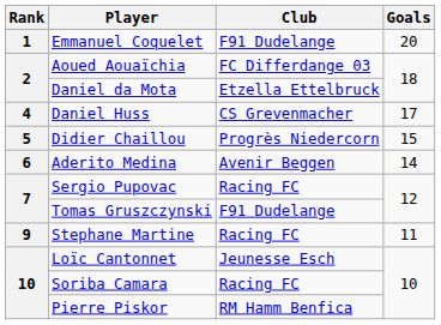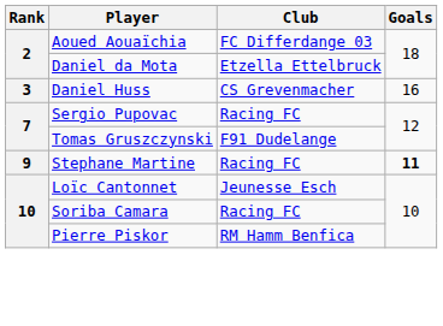- row: 1 | Emmanuel Coquelet | F91 Dudelange | 20
Daniel Huss | Rank: 4 -> 3
Daniel Huss | Goals: 17 -> 16
- row: 5 | Didier Chaillou | Progrès Niedercorn | 15
- row: 6 | Aderito Medina | Avenir Beggen | 14
Stephane Martine | Goals: normal -> bold
